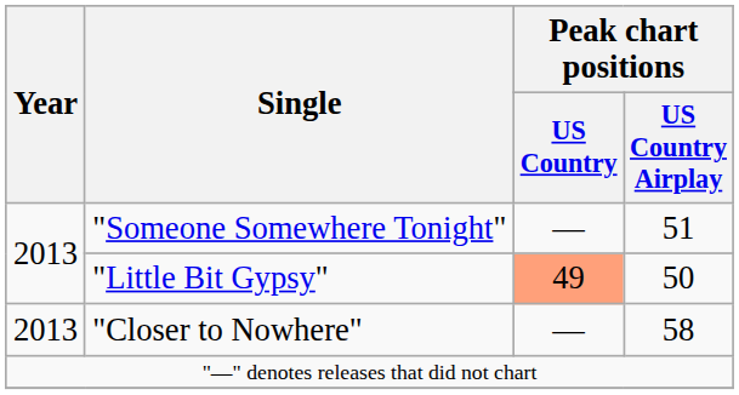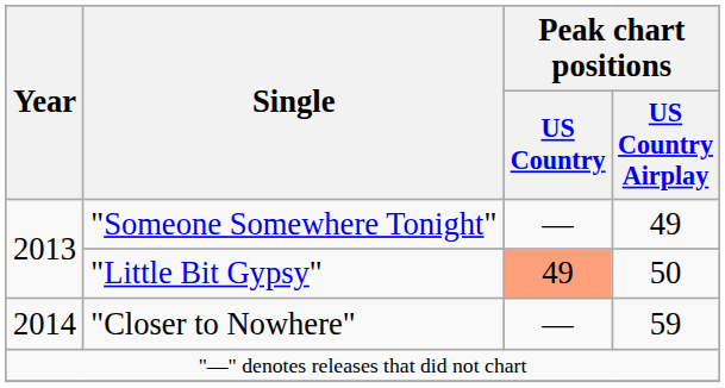"Someone Somewhere Tonight" | Peak chart positions / US Country Airplay: 51 -> 49
"Closer to Nowhere" | Year: 2013 -> 2014
"Closer to Nowhere" | Peak chart positions / US Country Airplay: 58 -> 59
